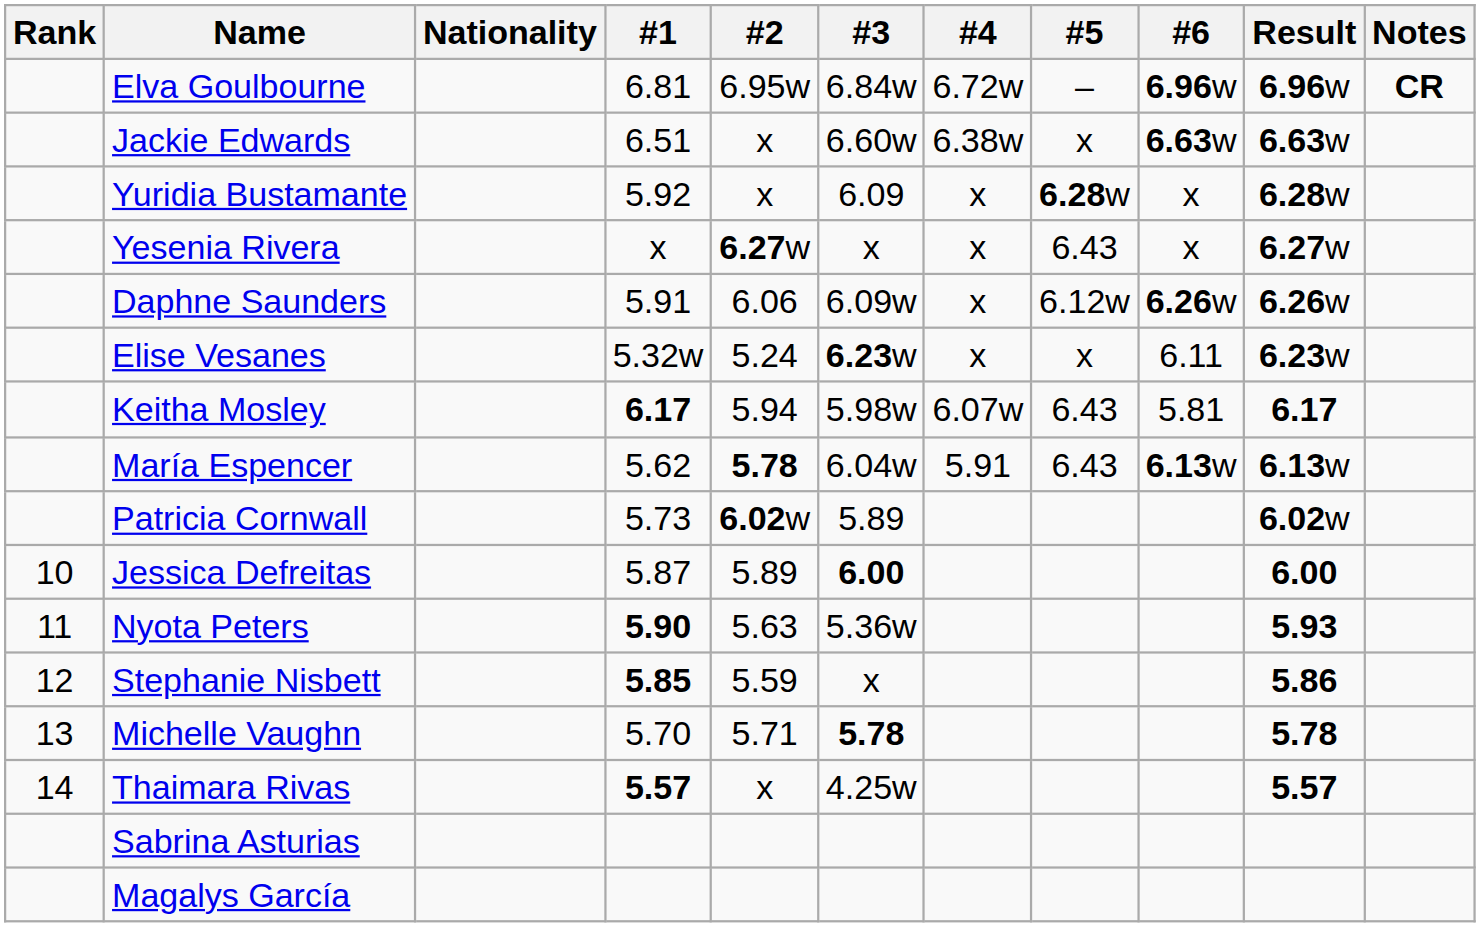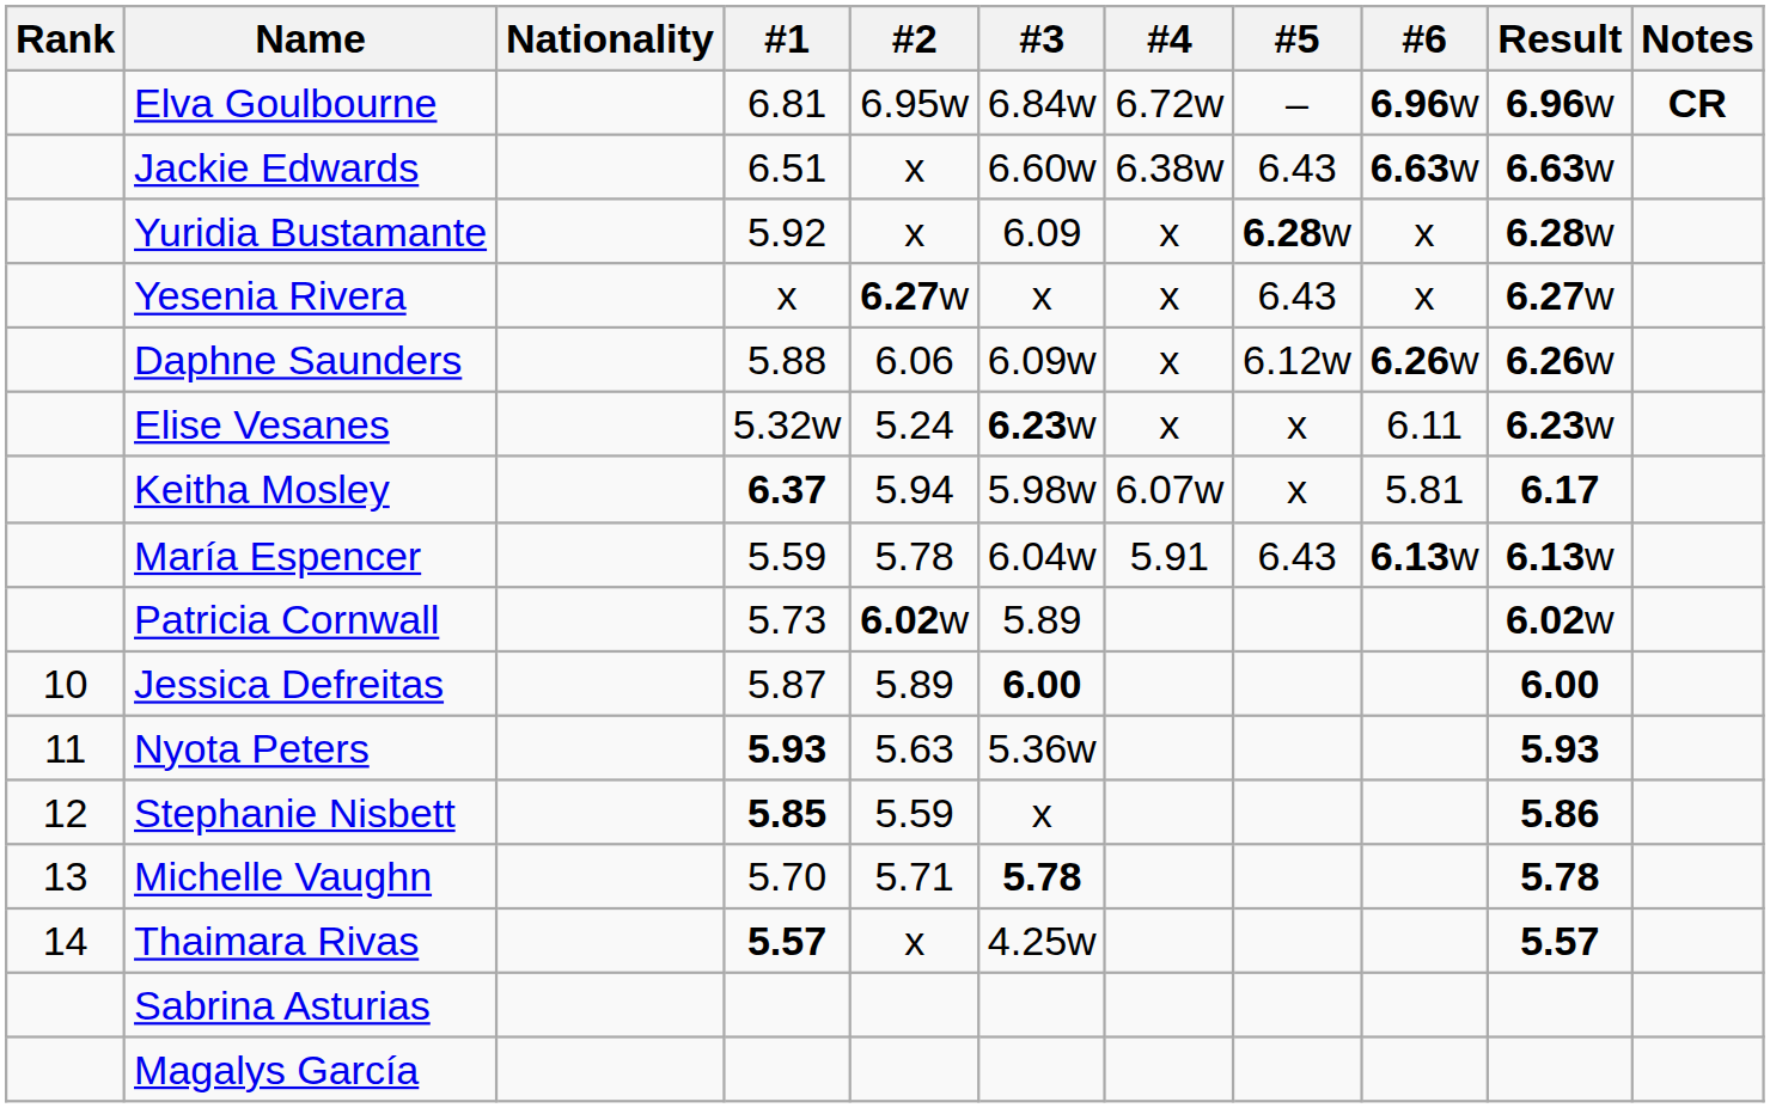Jackie Edwards | #5: x -> 6.43
Daphne Saunders | #1: 5.91 -> 5.88
Keitha Mosley | #1: 6.17 -> 6.37
Keitha Mosley | #5: 6.43 -> x
María Espencer | #1: 5.62 -> 5.59
María Espencer | #2: bold -> normal
Nyota Peters | #1: 5.90 -> 5.93
